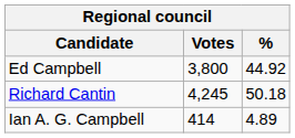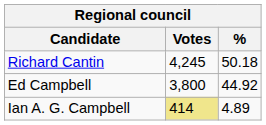rows swapped: Richard Cantin <-> Ed Campbell
Ian A. G. Campbell | Votes: no background -> khaki background
